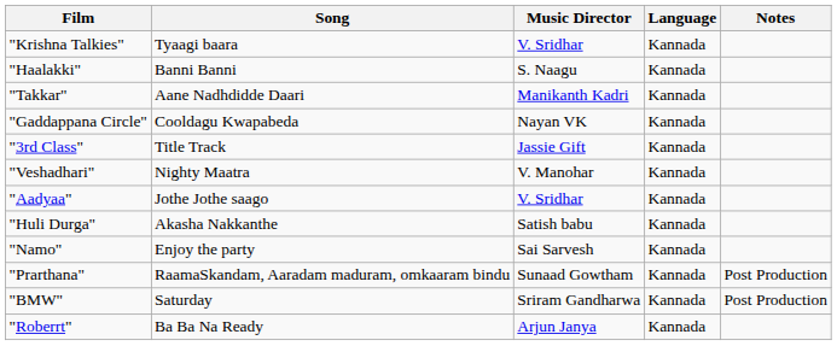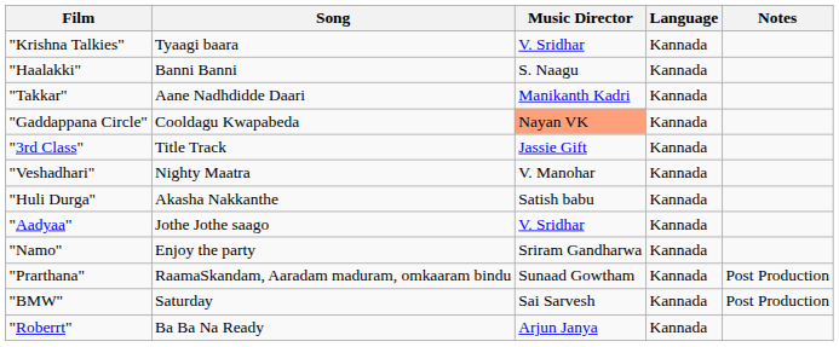"Gaddappana Circle" | Music Director: no background -> lightsalmon background
rows swapped: "Huli Durga" <-> "Aadyaa"
"Namo" | Music Director: Sai Sarvesh -> Sriram Gandharwa
"BMW" | Music Director: Sriram Gandharwa -> Sai Sarvesh
